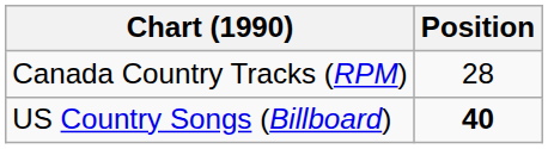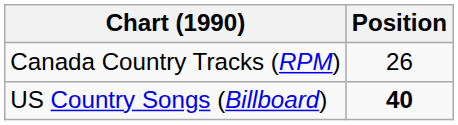Canada Country Tracks (RPM) | Position: 28 -> 26
